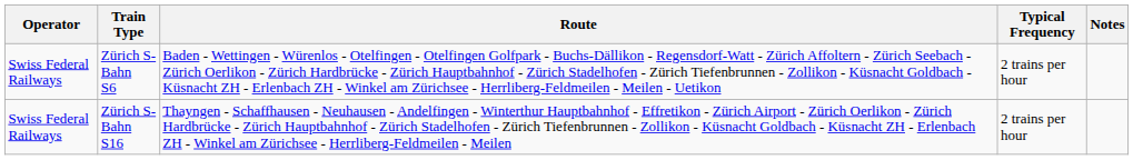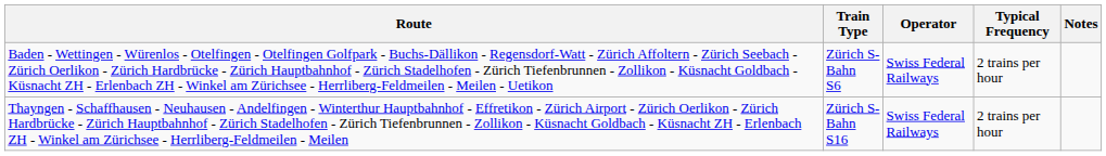columns swapped: Operator <-> Route
